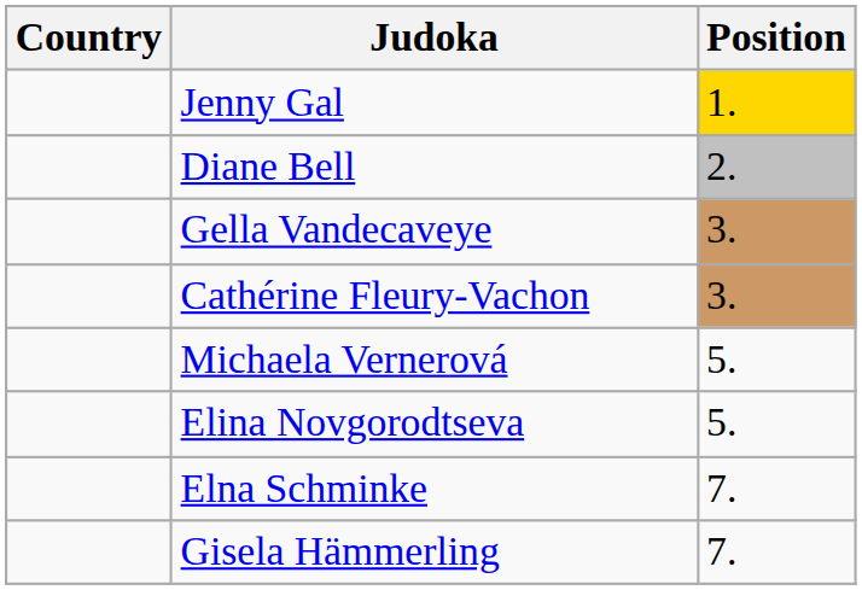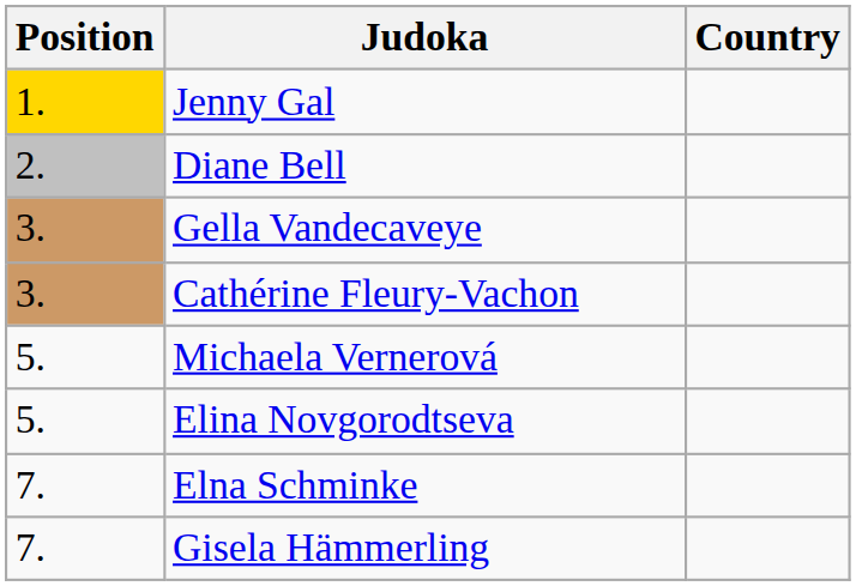columns swapped: Position <-> Country
